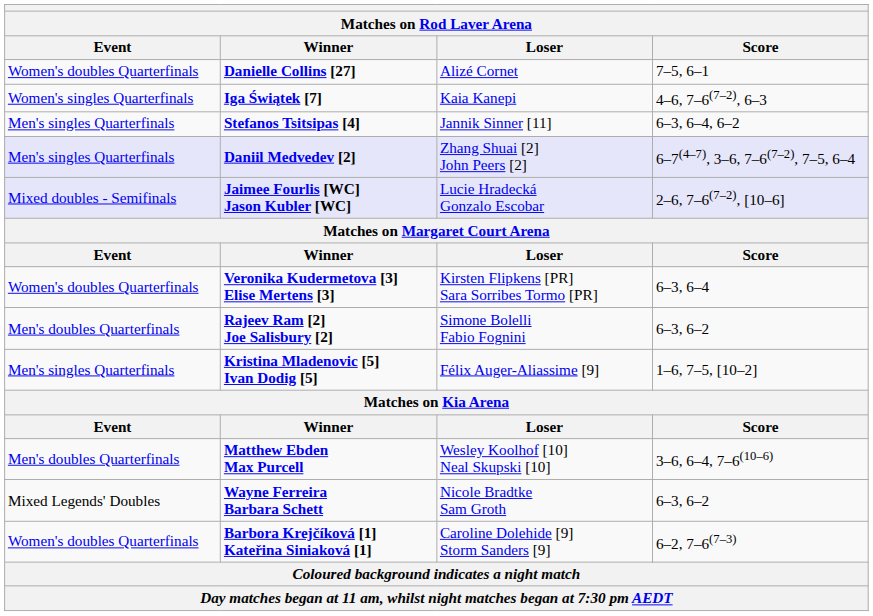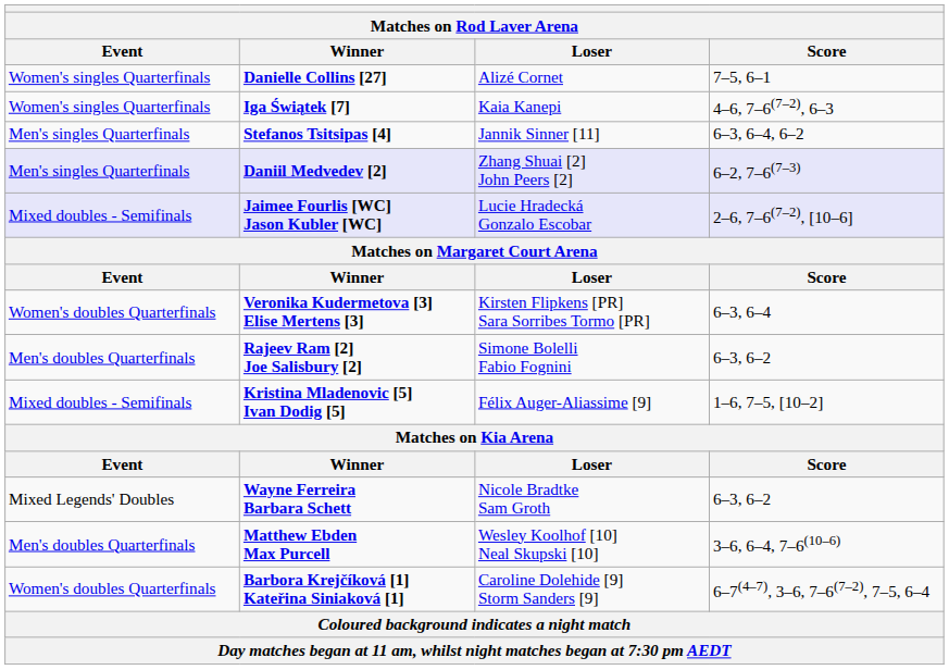Danielle Collins [27] | Event: Women's doubles Quarterfinals -> Women's singles Quarterfinals
Daniil Medvedev [2] | Score: 6–7(4–7), 3–6, 7–6(7–2), 7–5, 6–4 -> 6–2, 7–6(7–3)
Kristina Mladenovic [5] Ivan Dodig [5] | Event: Men's singles Quarterfinals -> Mixed doubles - Semifinals
rows swapped: Wayne Ferreira Barbara Schett <-> Matthew Ebden Max Purcell
Barbora Krejčíková [1] Kateřina Siniaková [1] | Score: 6–2, 7–6(7–3) -> 6–7(4–7), 3–6, 7–6(7–2), 7–5, 6–4
